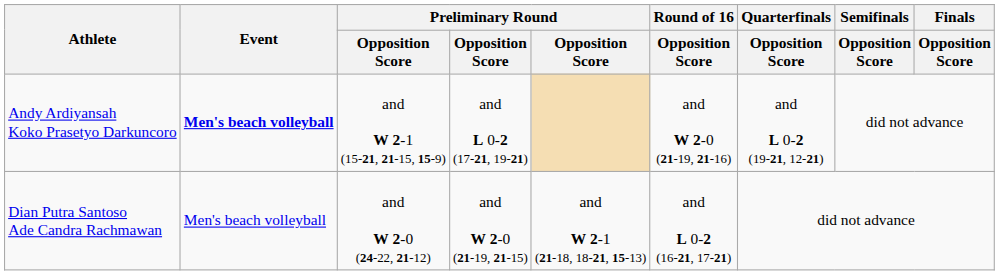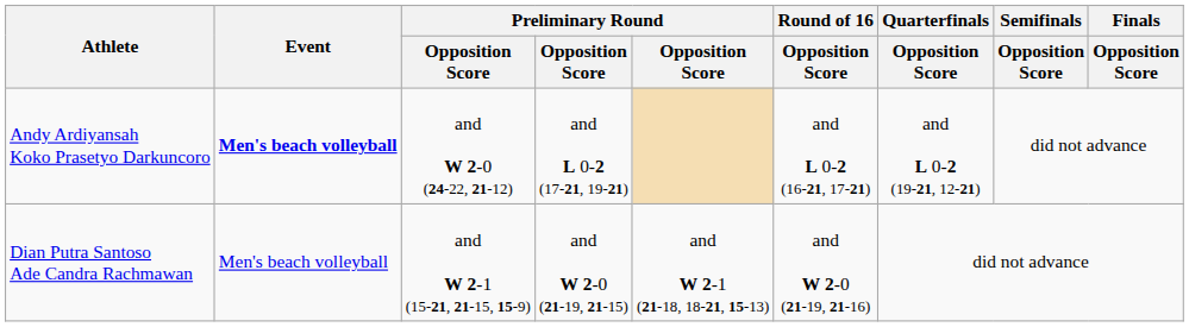Andy Ardiyansah Koko Prasetyo Darkuncoro | column 3: and W 2-1 (15-21, 21-15, 15-9) -> and W 2-0 (24-22, 21-12)
Andy Ardiyansah Koko Prasetyo Darkuncoro | Round of 16 / Opposition Score: and W 2-0 (21-19, 21-16) -> and L 0-2 (16-21, 17-21)
Dian Putra Santoso Ade Candra Rachmawan | column 3: and W 2-0 (24-22, 21-12) -> and W 2-1 (15-21, 21-15, 15-9)
Dian Putra Santoso Ade Candra Rachmawan | Round of 16 / Opposition Score: and L 0-2 (16-21, 17-21) -> and W 2-0 (21-19, 21-16)
